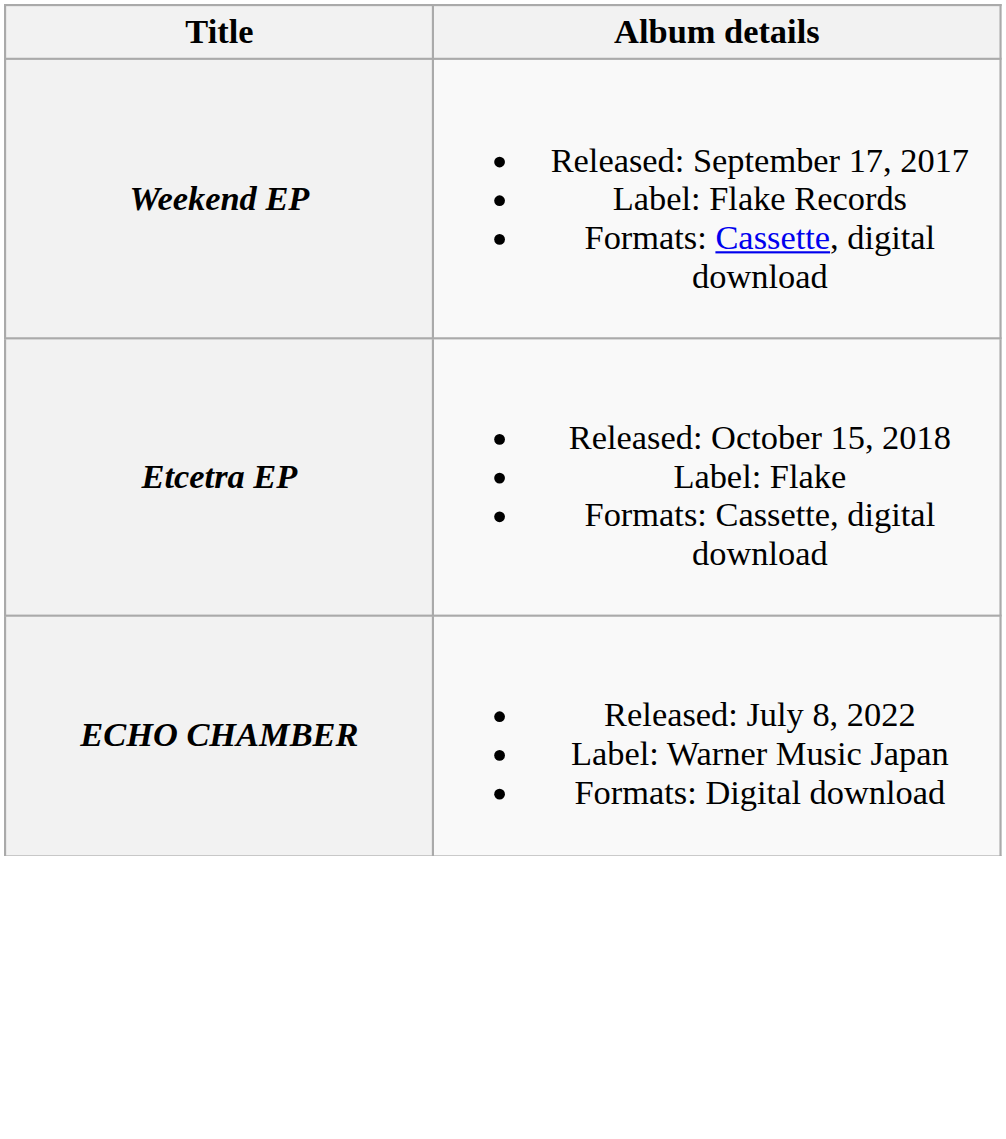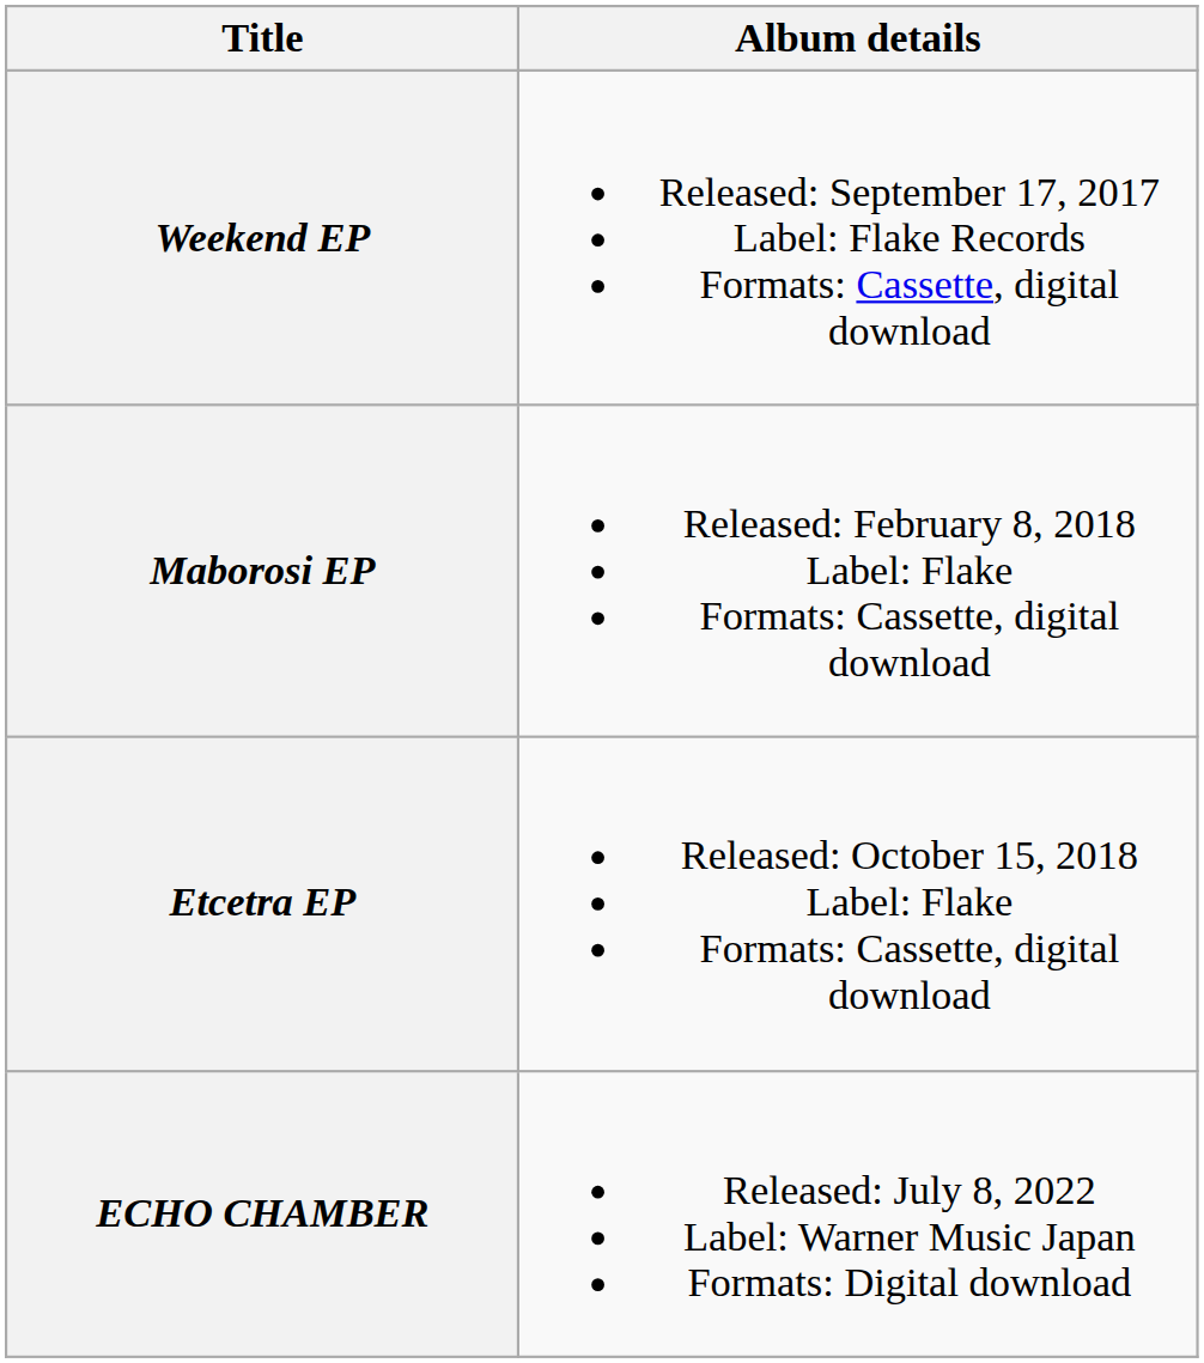+ row: Maborosi EP | Released: February 8, 2018 Label: Flake Formats: Cassette, digital download
